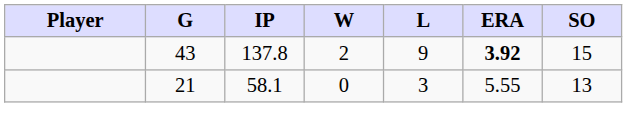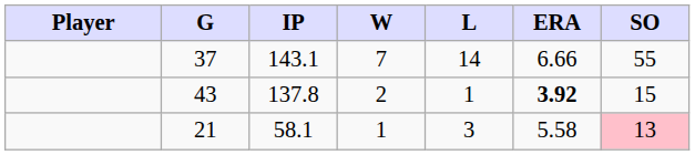+ row: 37 | 143.1 | 7 | 14 | 6.66 | 55
43 | L: 9 -> 1
21 | W: 0 -> 1
21 | ERA: 5.55 -> 5.58
21 | SO: no background -> pink background
